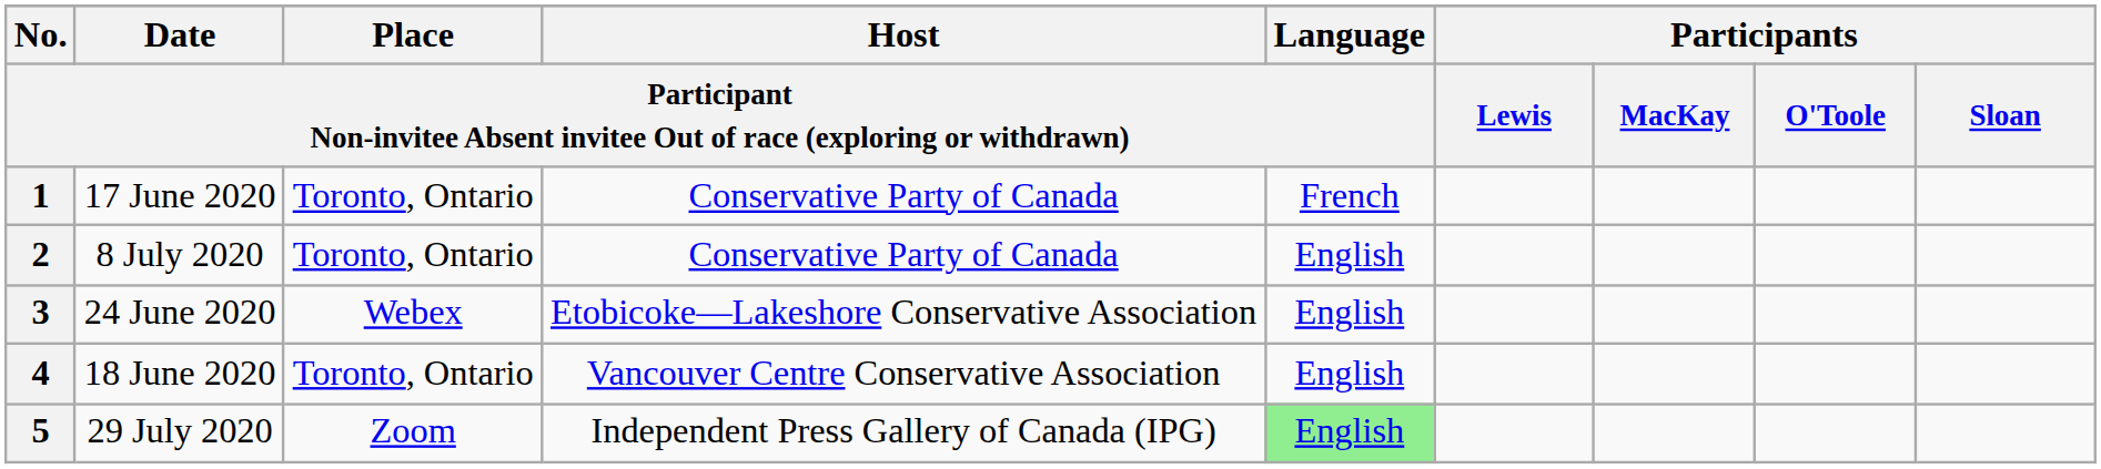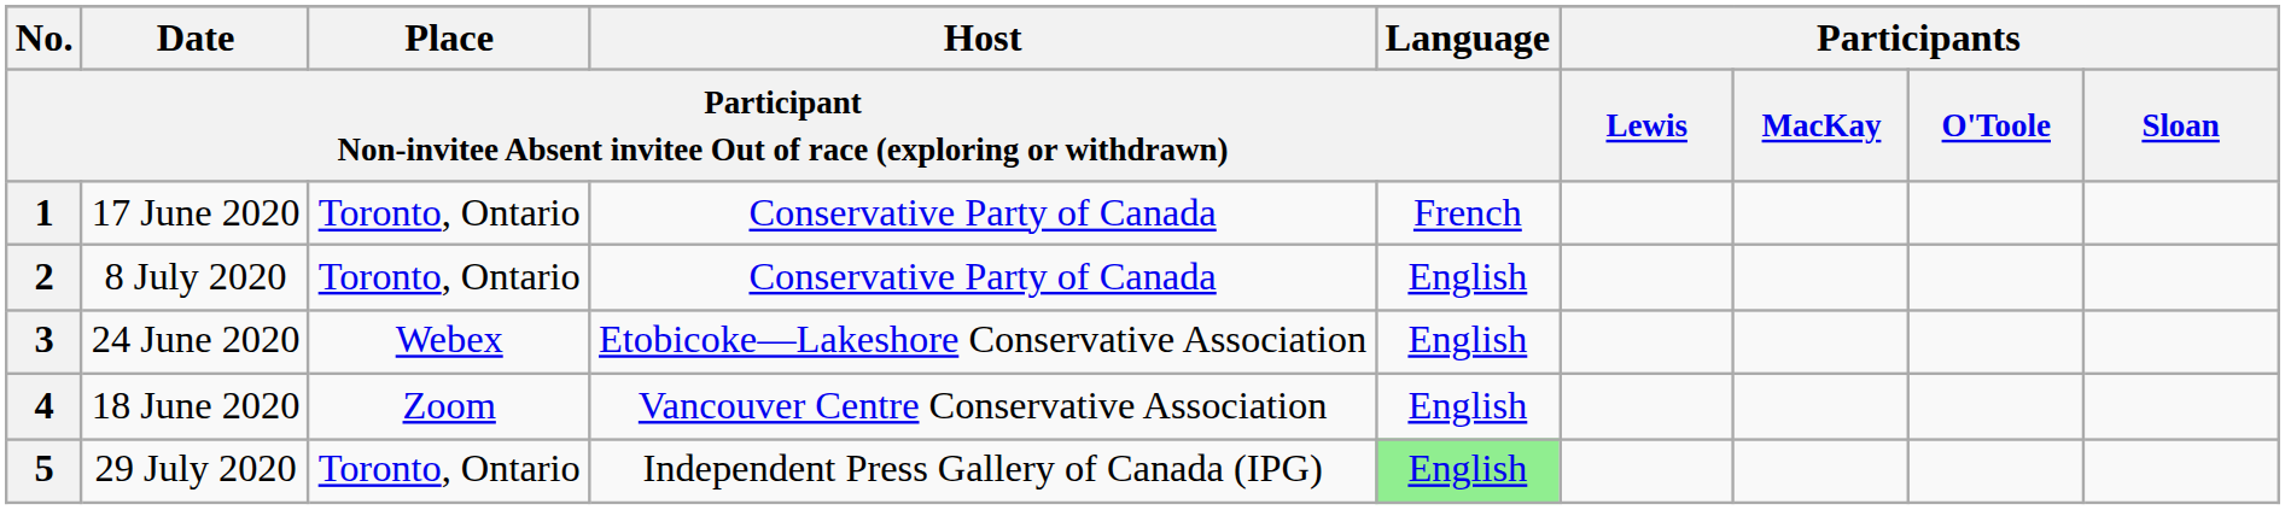4 | column 3: Toronto, Ontario -> Zoom
5 | column 3: Zoom -> Toronto, Ontario
